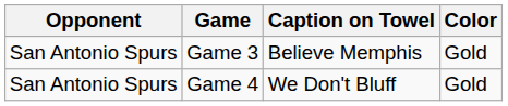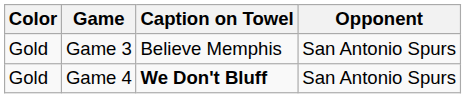columns swapped: Opponent <-> Color
Game 4 | Caption on Towel: normal -> bold
